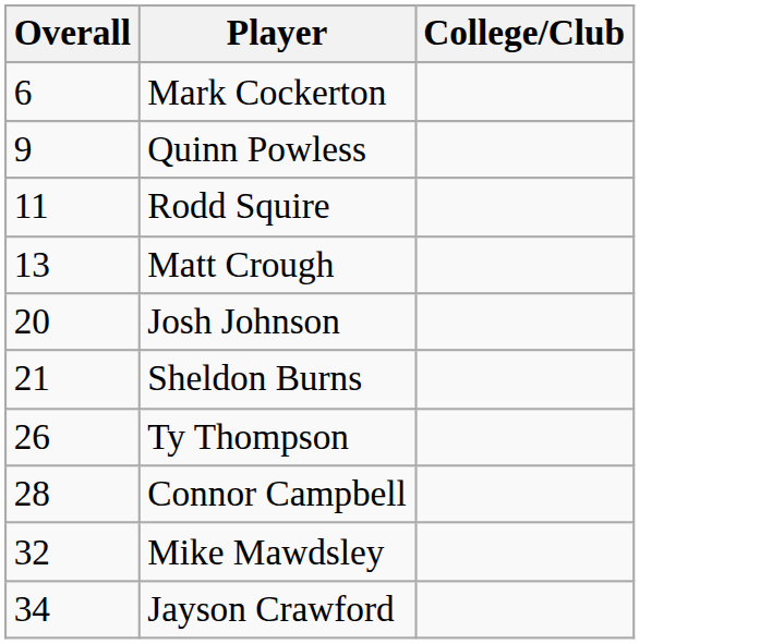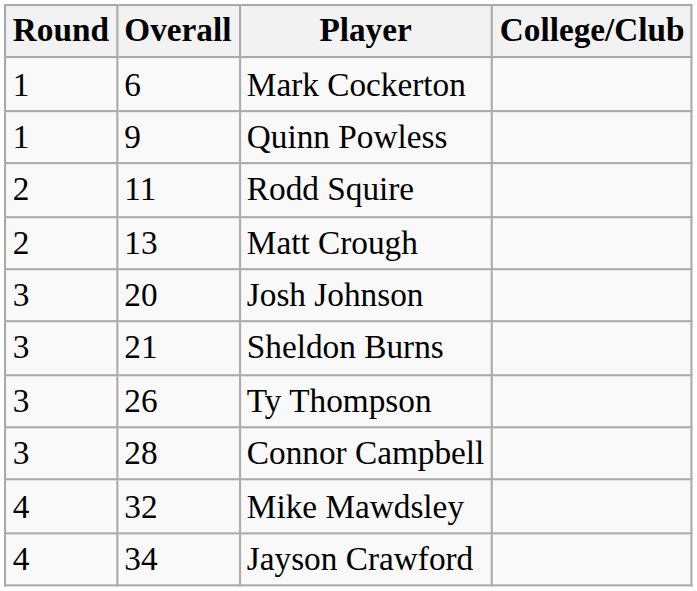+ column: Round | 1 | 1 | 2 | 2 | 3 | 3 | 3 | 3 | 4 | 4
